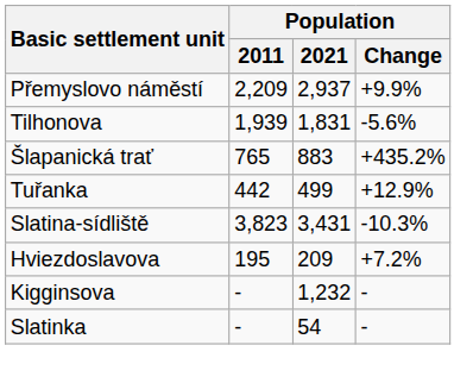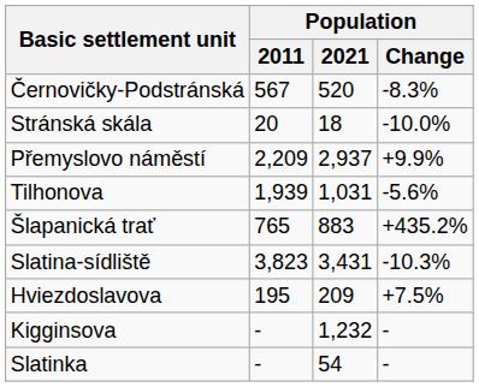+ row: Černovičky-Podstránská | 567 | 520 | -8.3%
+ row: Stránská skála | 20 | 18 | -10.0%
Tilhonova | Population / 2021: 1,831 -> 1,031
- row: Tuřanka | 442 | 499 | +12.9%
Hviezdoslavova | Population / Change: +7.2% -> +7.5%
